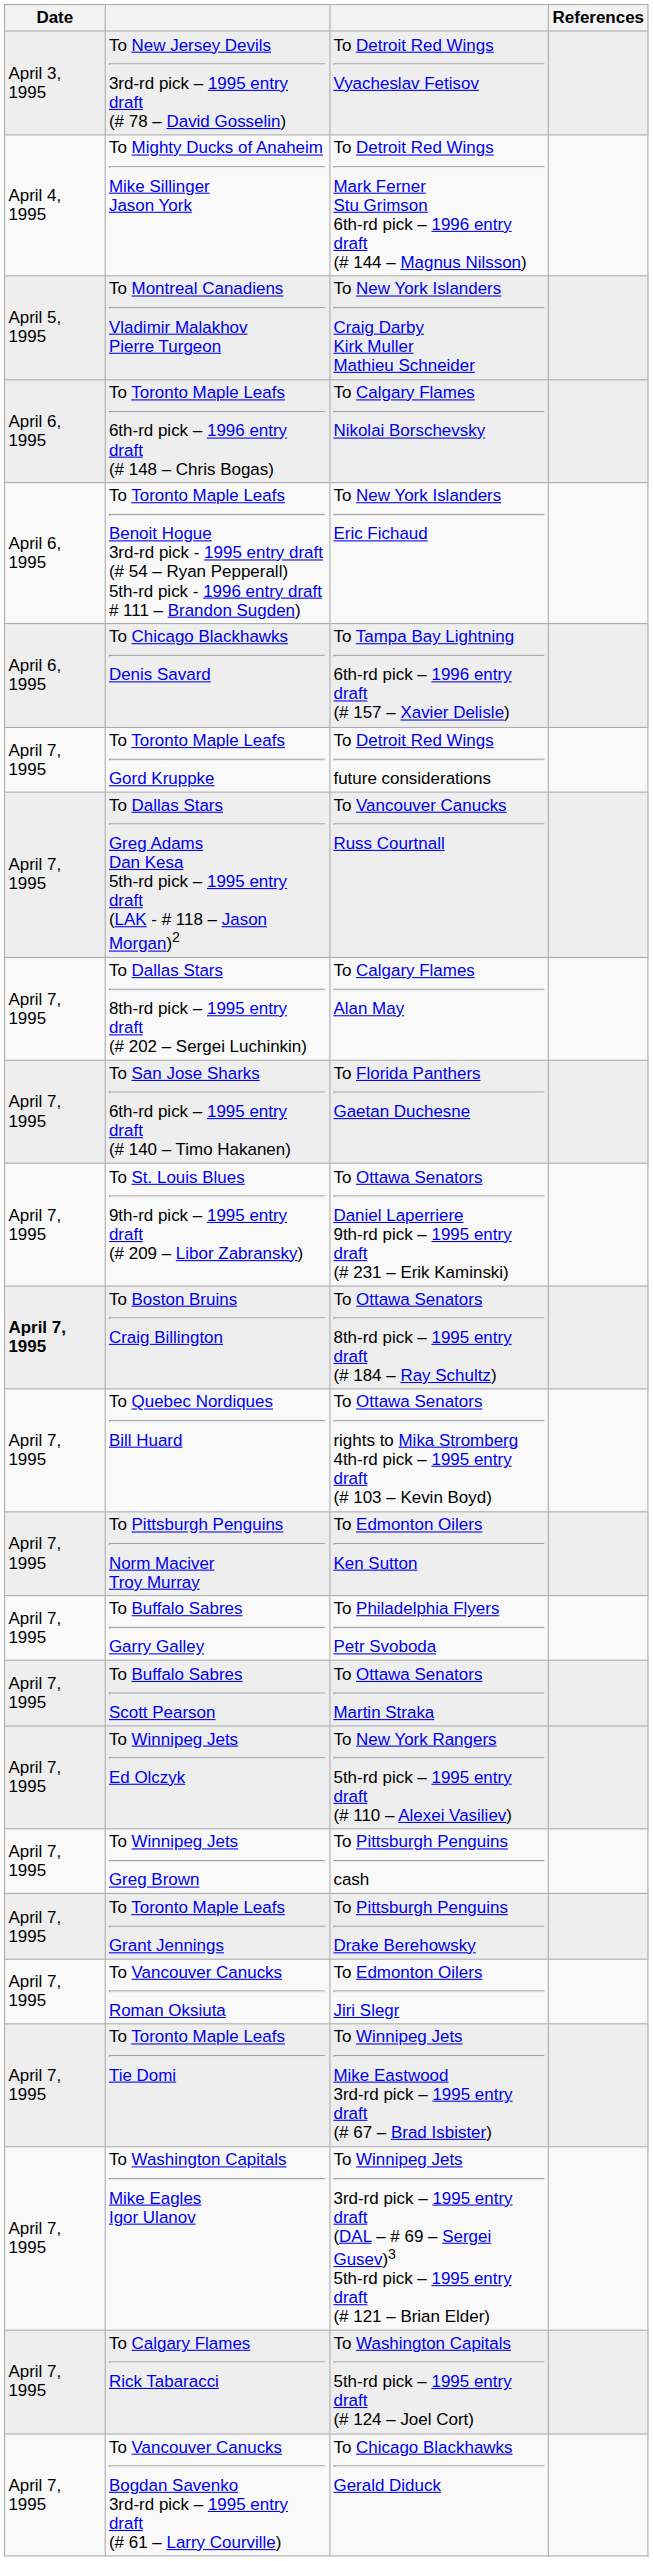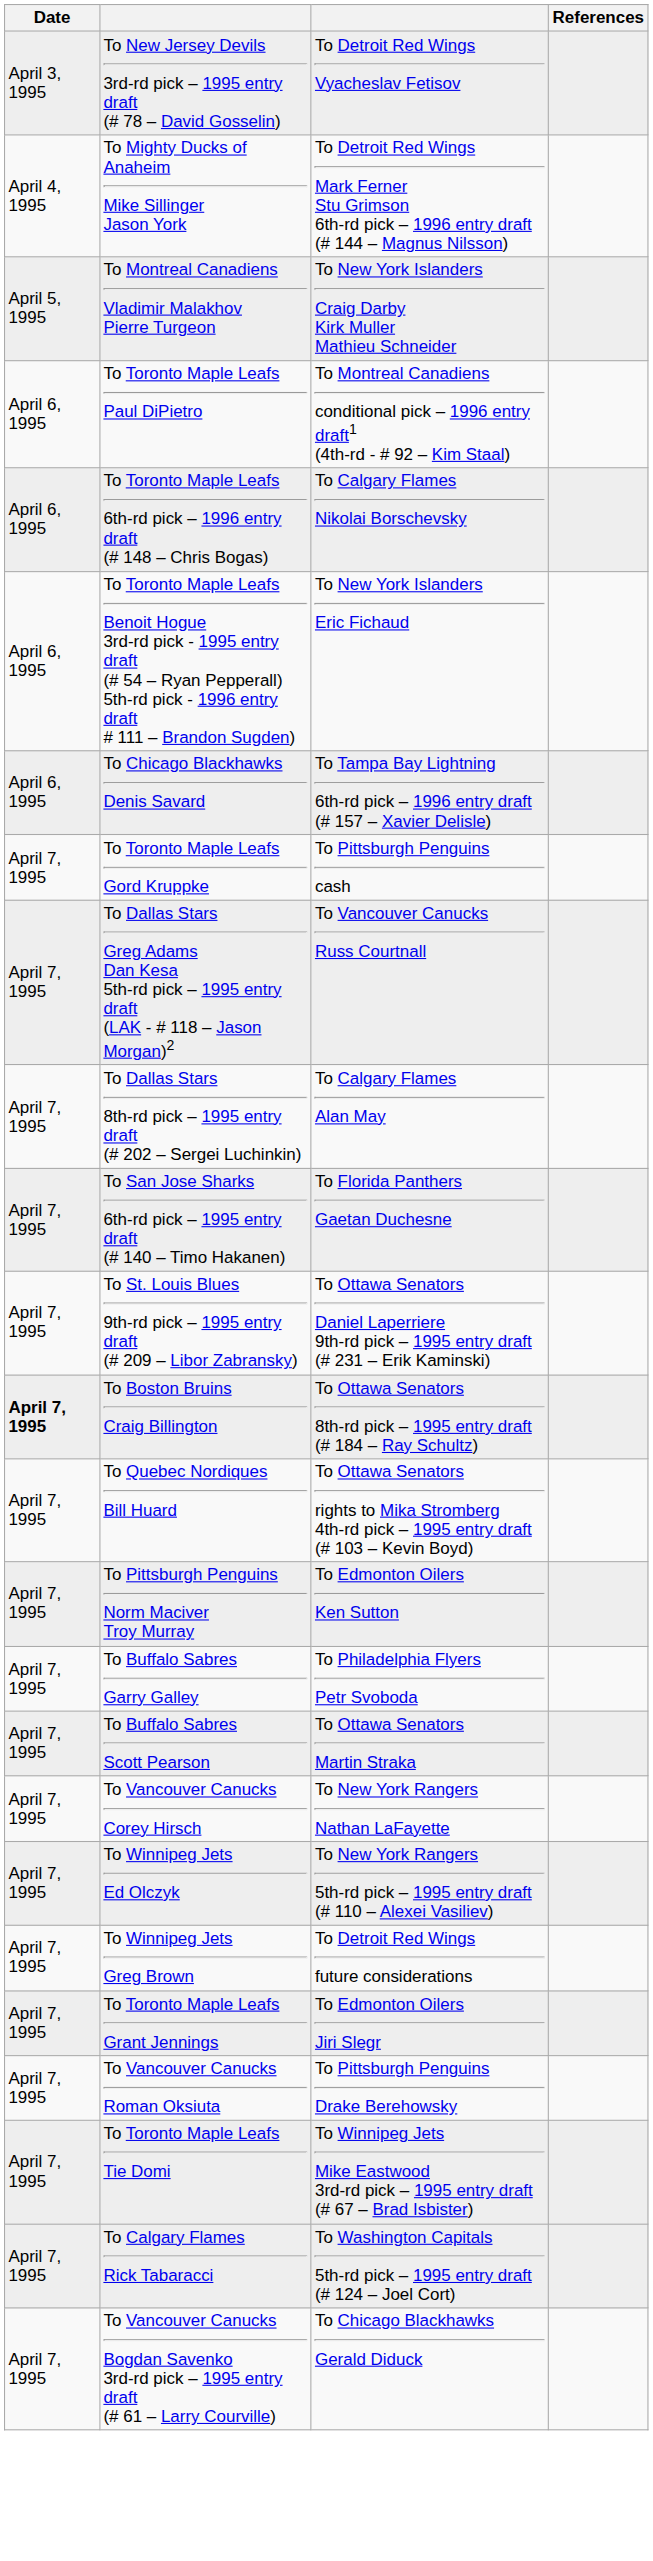+ row: April 6, 1995 | To Toronto Maple Leafs Paul DiPietro | To Montreal Canadiens conditional pick – 1996 entry draft1 (4th-rd - # 92 – Kim Staal)
To Toronto Maple Leafs Gord Kruppke | column 3: To Detroit Red Wings future considerations -> To Pittsburgh Penguins cash
+ row: April 7, 1995 | To Vancouver Canucks Corey Hirsch | To New York Rangers Nathan LaFayette
To Winnipeg Jets Greg Brown | column 3: To Pittsburgh Penguins cash -> To Detroit Red Wings future considerations
To Toronto Maple Leafs Grant Jennings | column 3: To Pittsburgh Penguins Drake Berehowsky -> To Edmonton Oilers Jiri Slegr
To Vancouver Canucks Roman Oksiuta | column 3: To Edmonton Oilers Jiri Slegr -> To Pittsburgh Penguins Drake Berehowsky
- row: April 7, 1995 | To Washington Capitals Mike Eagles Igor Ulanov | To Winnipeg Jets 3rd-rd pick – 1995 entry draft (DAL – # 69 – Sergei Gusev)3 5th-rd pick – 1995 entry draft (# 121 – Brian Elder)
